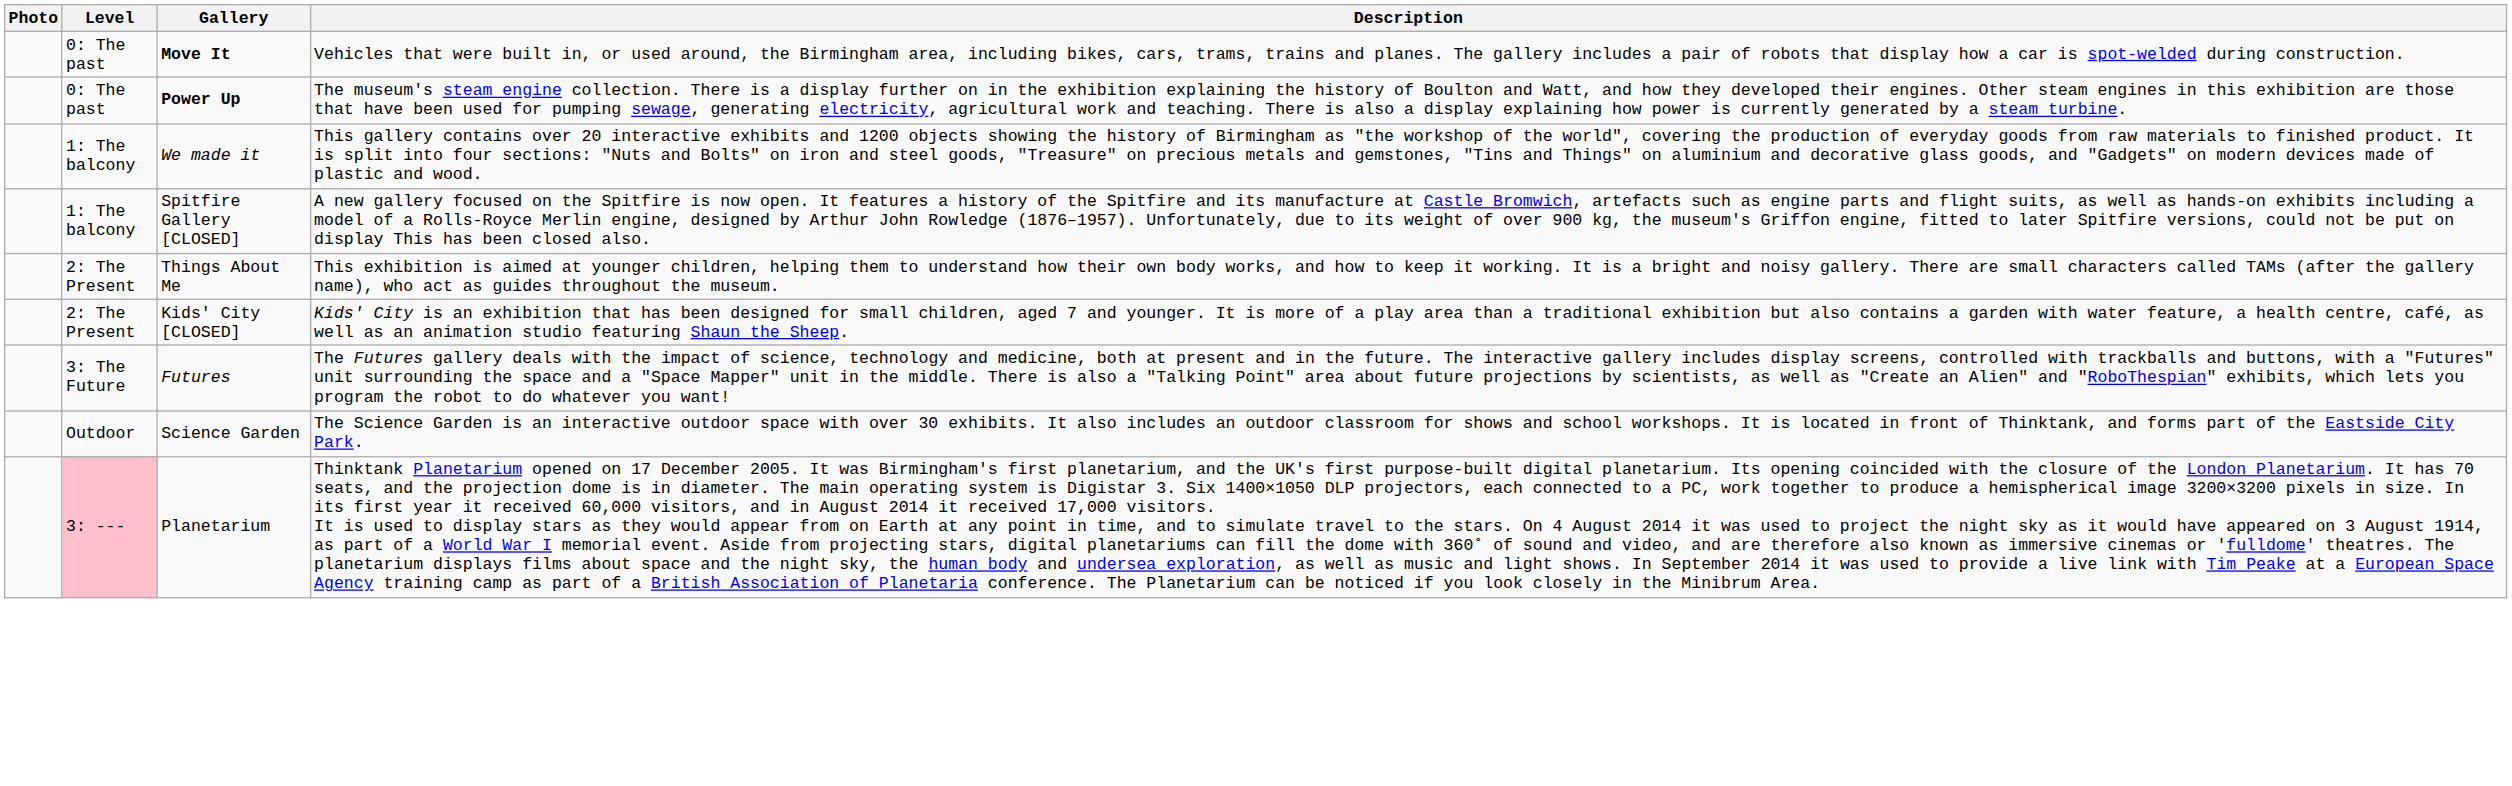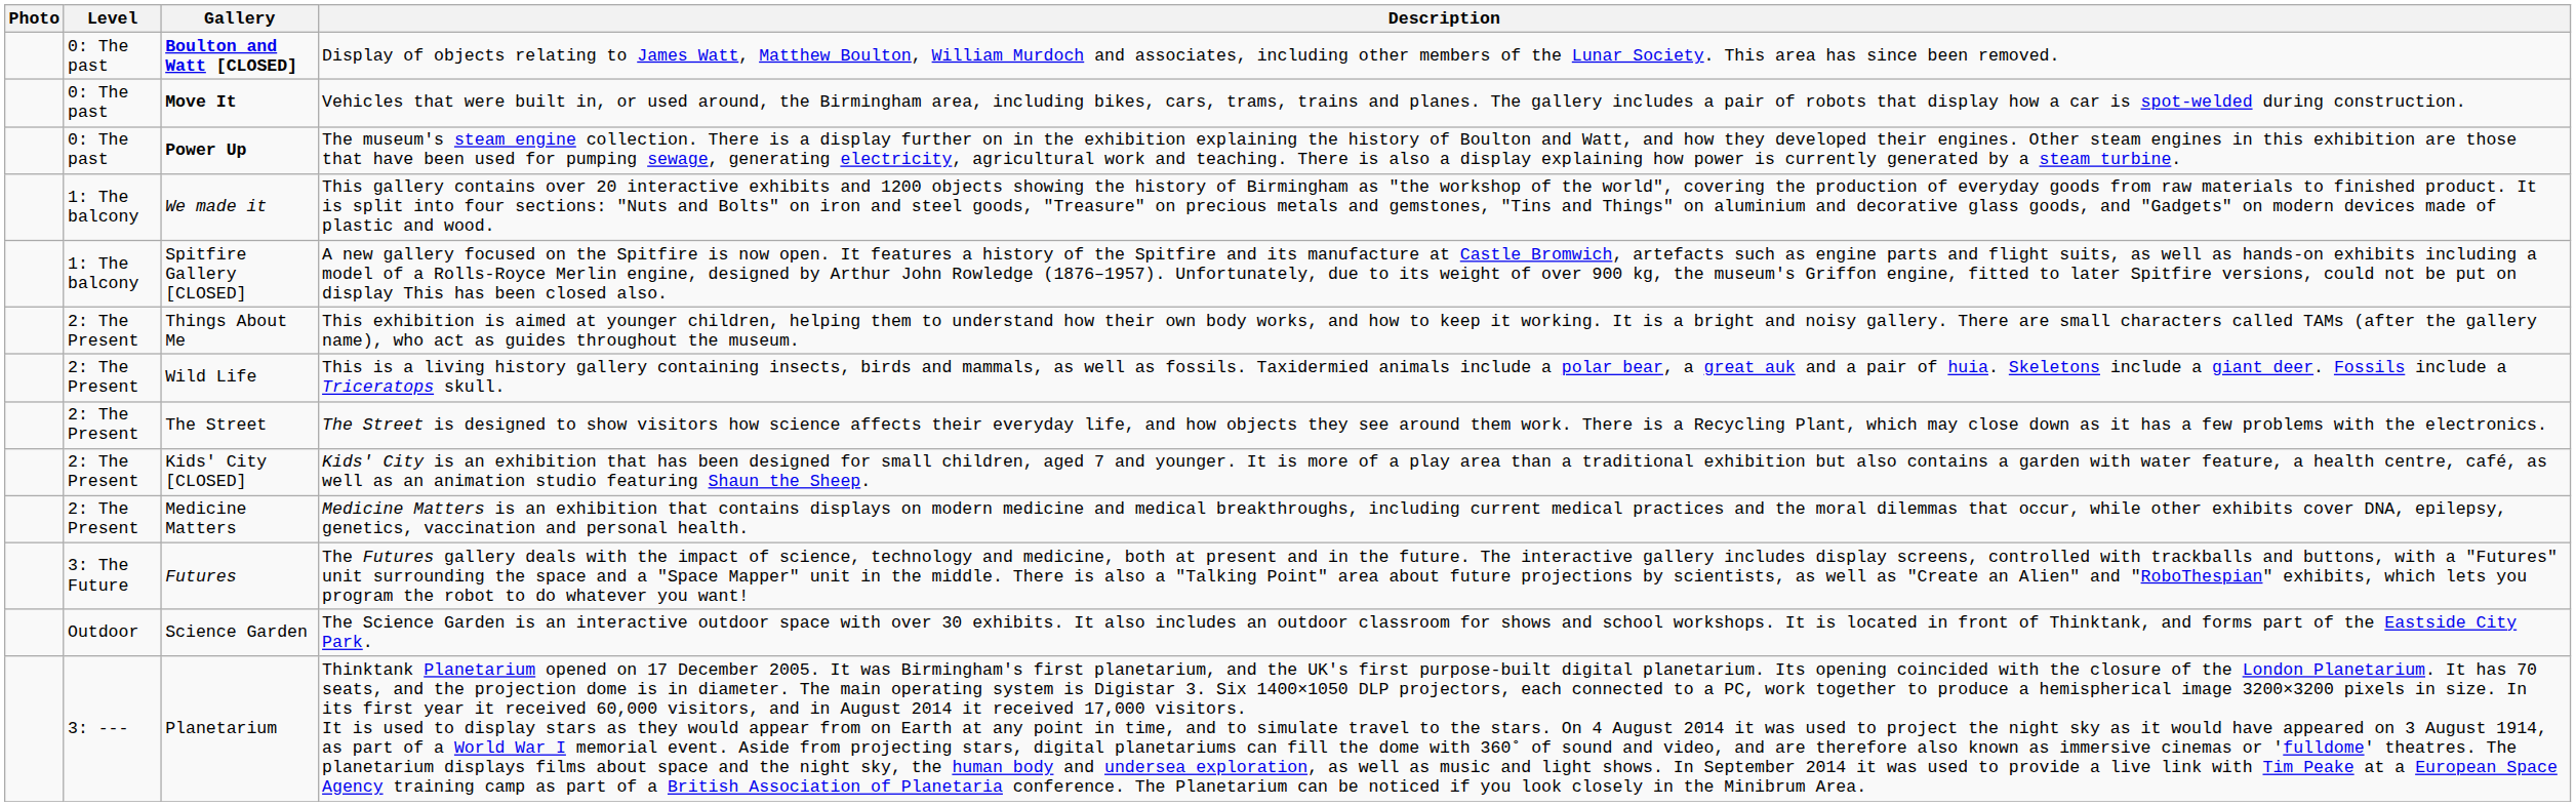+ row: 0: The past | Boulton and Watt [CLOSED] | Display of objects relating to James Watt, Matthew Boulton, William Murdoch and associates, including other members of the Lunar Society. This area has since been removed.
+ row: 2: The Present | Wild Life | This is a living history gallery containing insects, birds and mammals, as well as fossils. Taxidermied animals include a polar bear, a great auk and a pair of huia. Skeletons include a giant deer. Fossils include a Triceratops skull.
+ row: 2: The Present | The Street | The Street is designed to show visitors how science affects their everyday life, and how objects they see around them work. There is a Recycling Plant, which may close down as it has a few problems with the electronics.
+ row: 2: The Present | Medicine Matters | Medicine Matters is an exhibition that contains displays on modern medicine and medical breakthroughs, including current medical practices and the moral dilemmas that occur, while other exhibits cover DNA, epilepsy, genetics, vaccination and personal health.
Planetarium | Level: pink background -> no background
